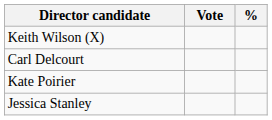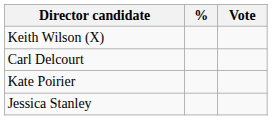columns swapped: Vote <-> %
